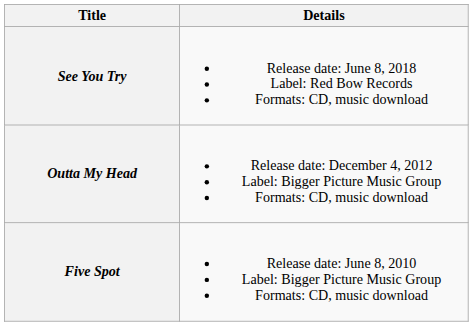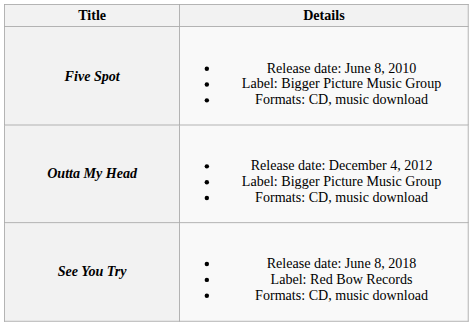rows swapped: Five Spot <-> See You Try
